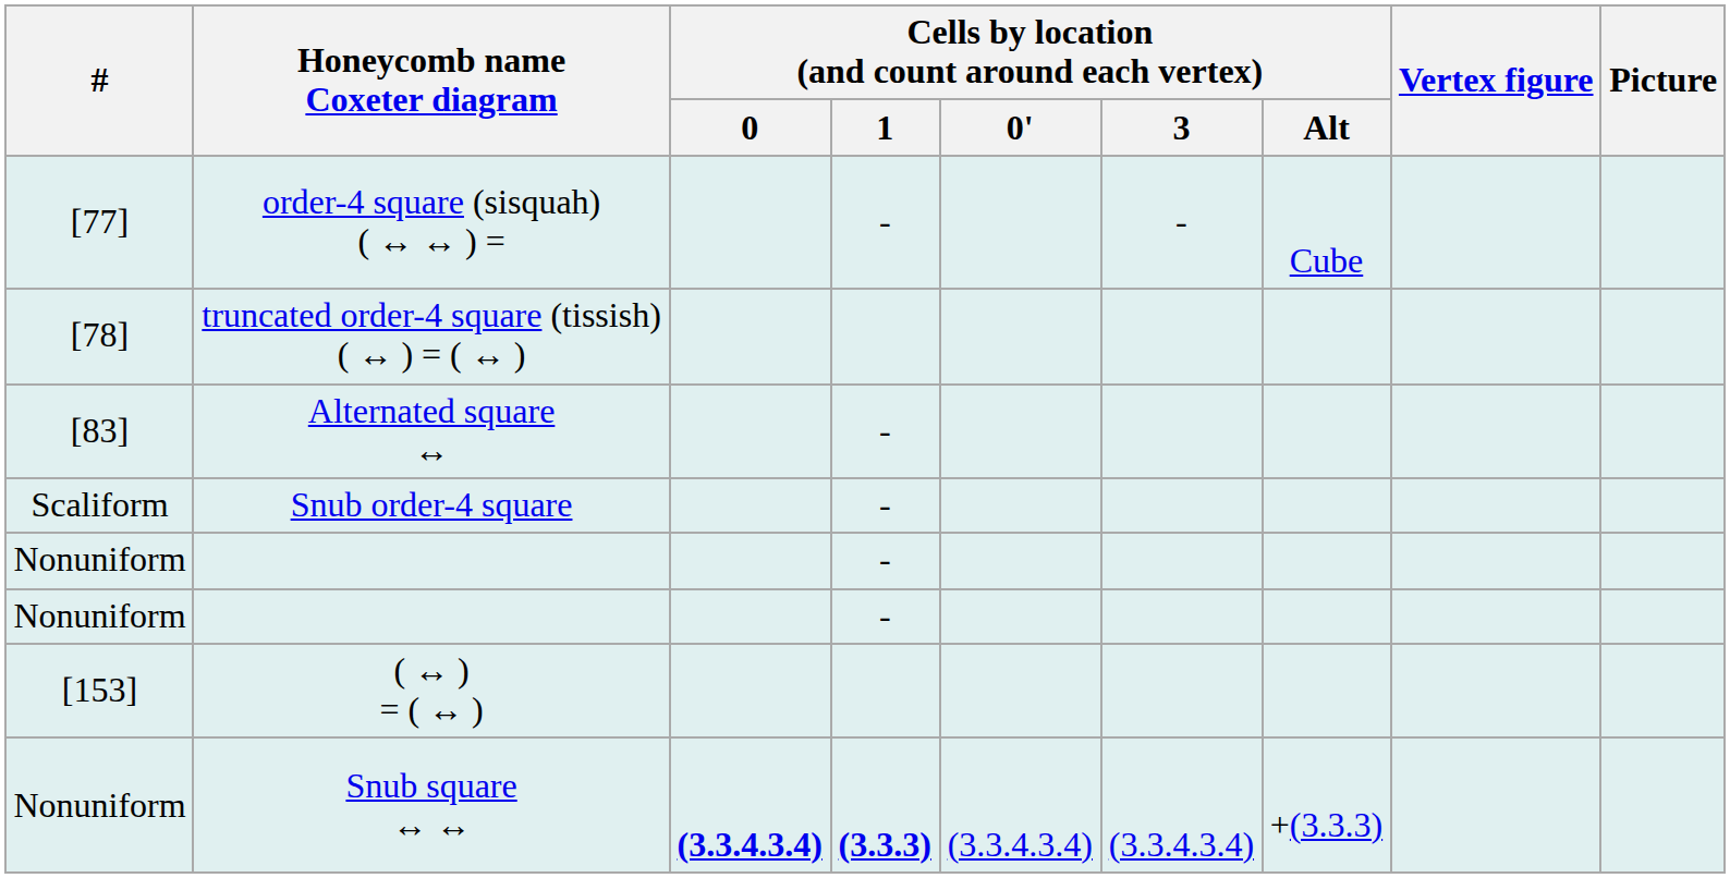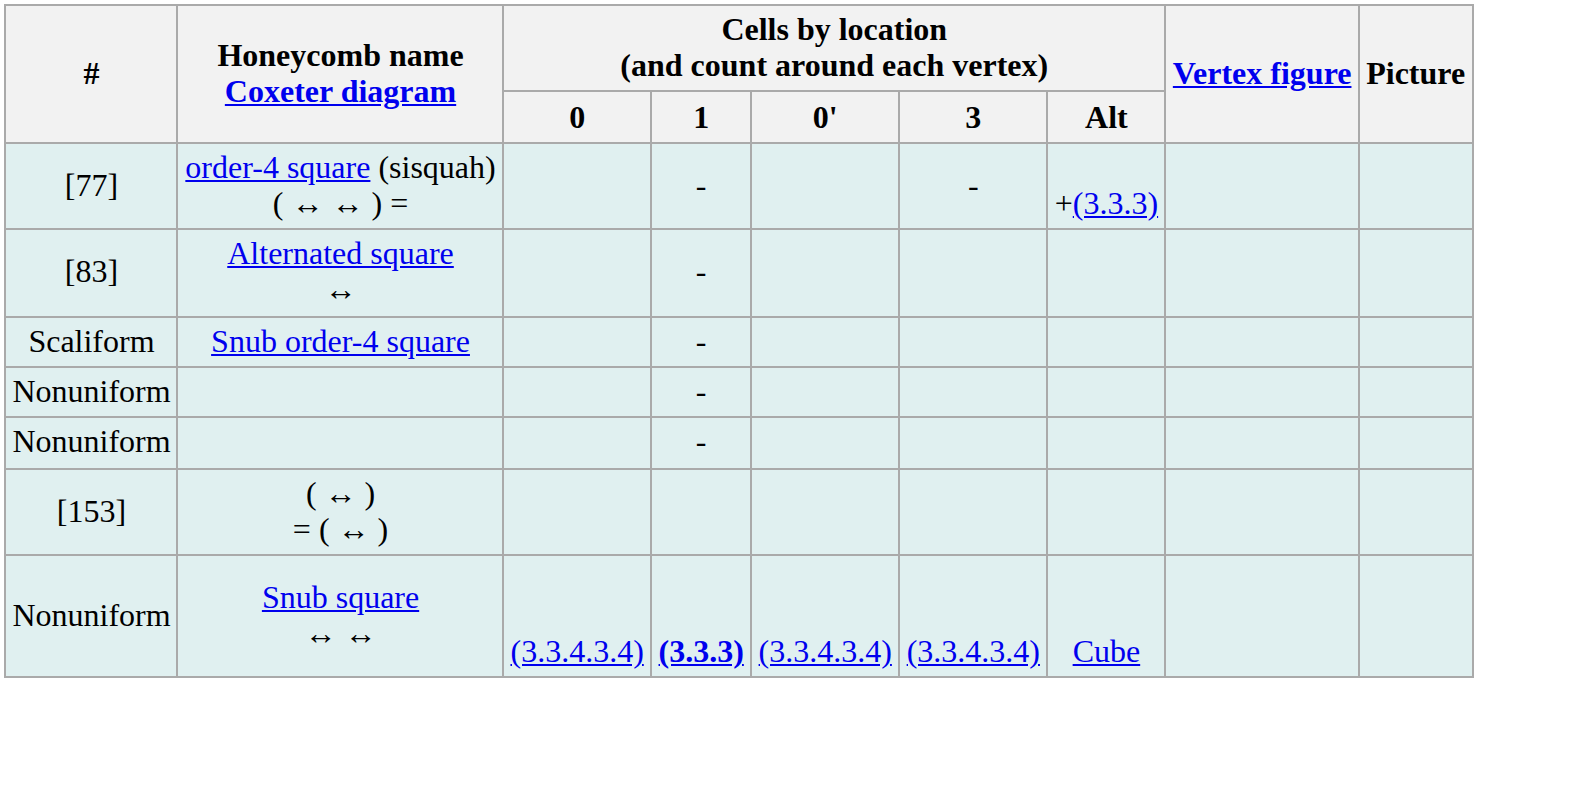order-4 square (sisquah) ( ↔ ↔ ) = | Cells by location (and count around each vertex) / Alt: Cube -> +(3.3.3)
- row: [78] | truncated order-4 square (tissish) ( ↔ ) = ( ↔ )
Snub square ↔ ↔ | Cells by location (and count around each vertex) / 0: bold -> normal
Snub square ↔ ↔ | Cells by location (and count around each vertex) / Alt: +(3.3.3) -> Cube
